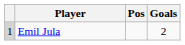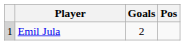columns swapped: Pos <-> Goals
